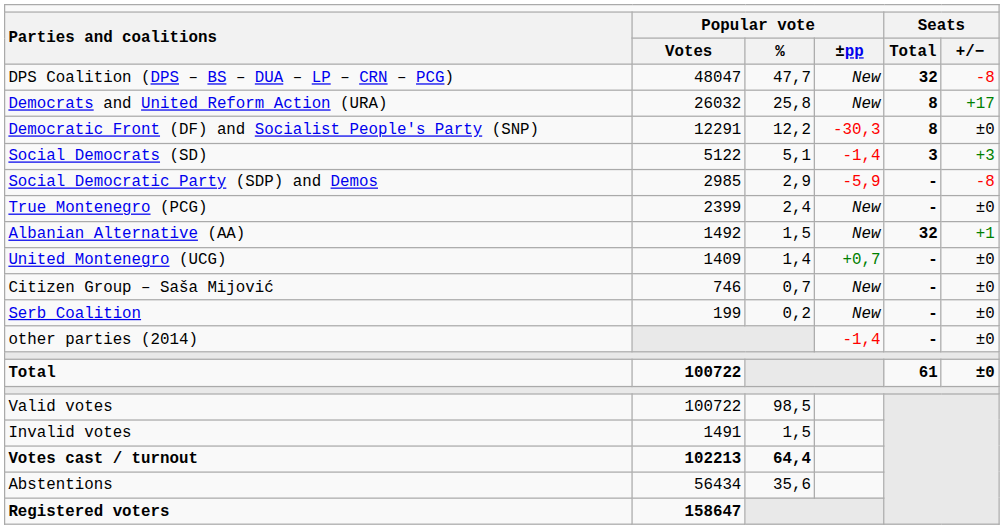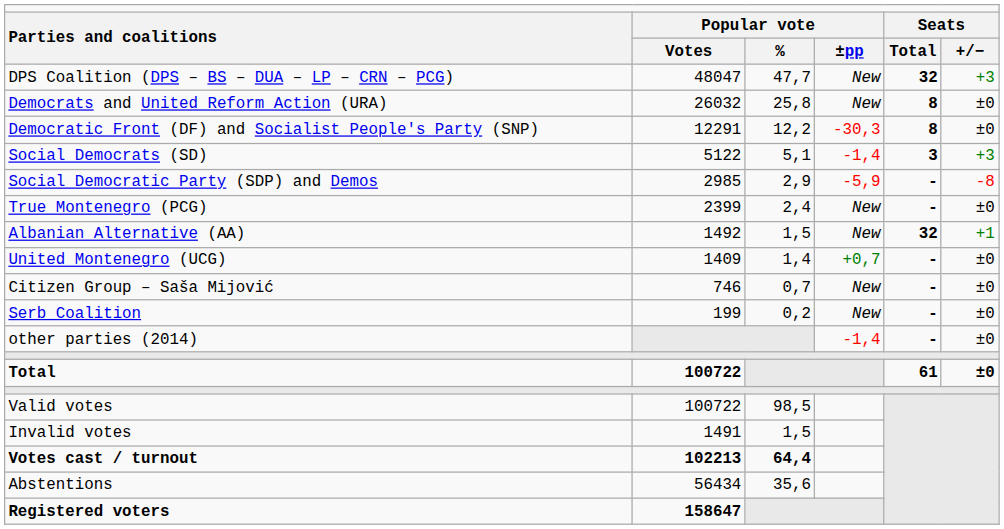DPS Coalition (DPS – BS – DUA – LP – CRN – PCG) | column 6: -8 -> +3
Democrats and United Reform Action (URA) | column 6: +17 -> ±0
